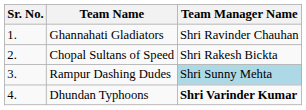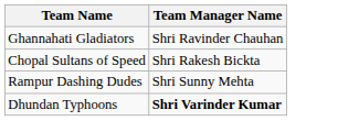- column: Sr. No. | 1. | 2. | 3. | 4.
Rampur Dashing Dudes | Team Manager Name: lightblue background -> no background
